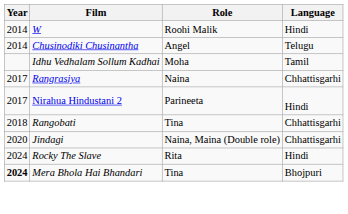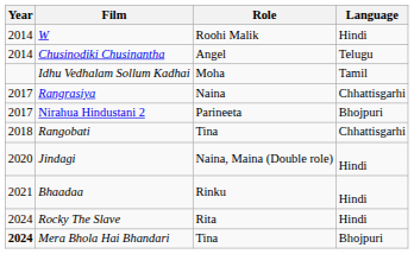Nirahua Hindustani 2 | Language: Hindi -> Bhojpuri
Jindagi | Language: Chhattisgarhi -> Hindi
+ row: 2021 | Bhaadaa | Rinku | Hindi
